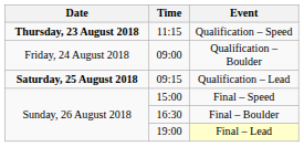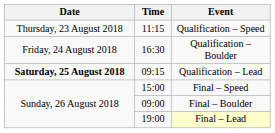Qualification – Speed | Date: bold -> normal
Qualification – Boulder | Time: 09:00 -> 16:30
Final – Boulder | Time: 16:30 -> 09:00
